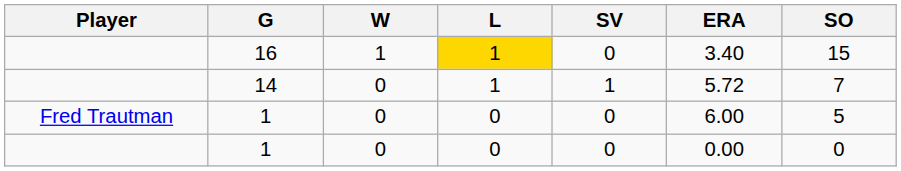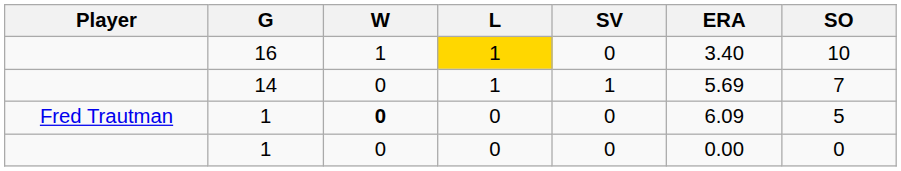16 | SO: 15 -> 10
14 | ERA: 5.72 -> 5.69
Fred Trautman / 1 | W: normal -> bold
Fred Trautman / 1 | ERA: 6.00 -> 6.09
